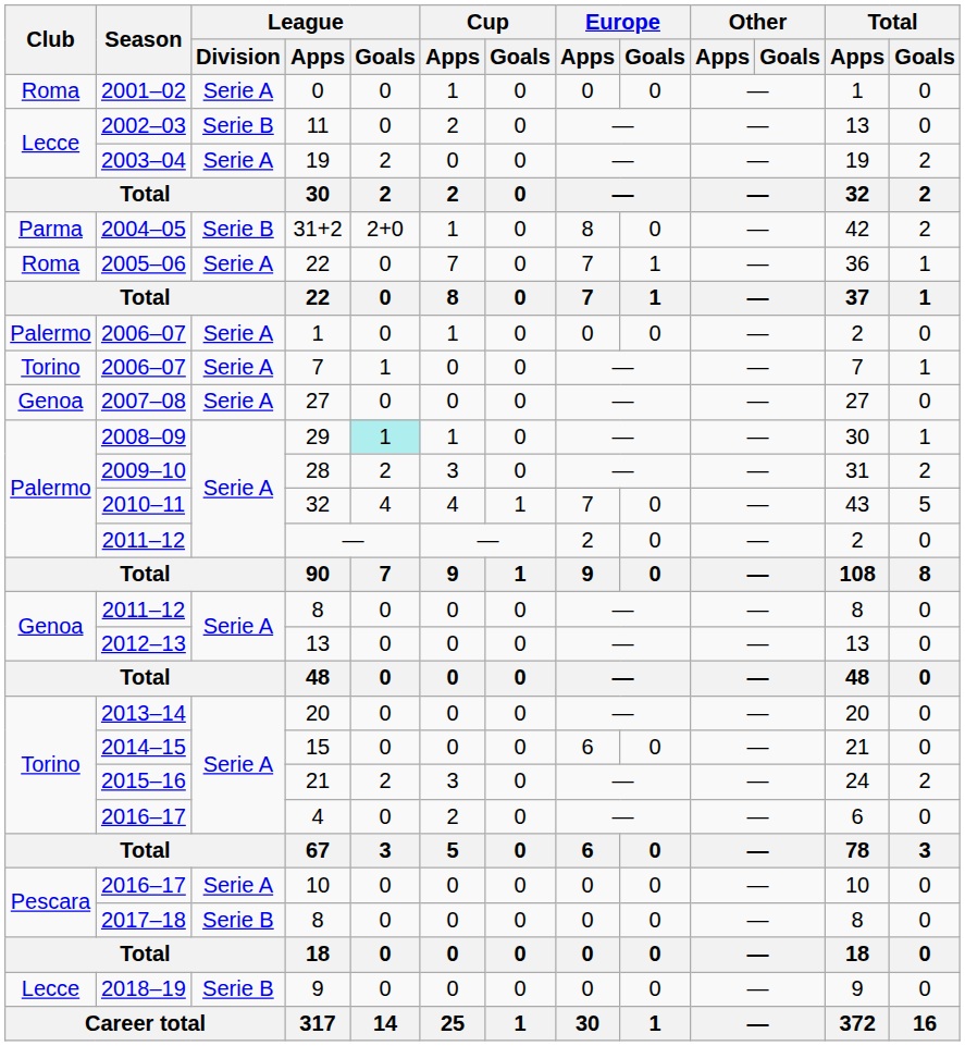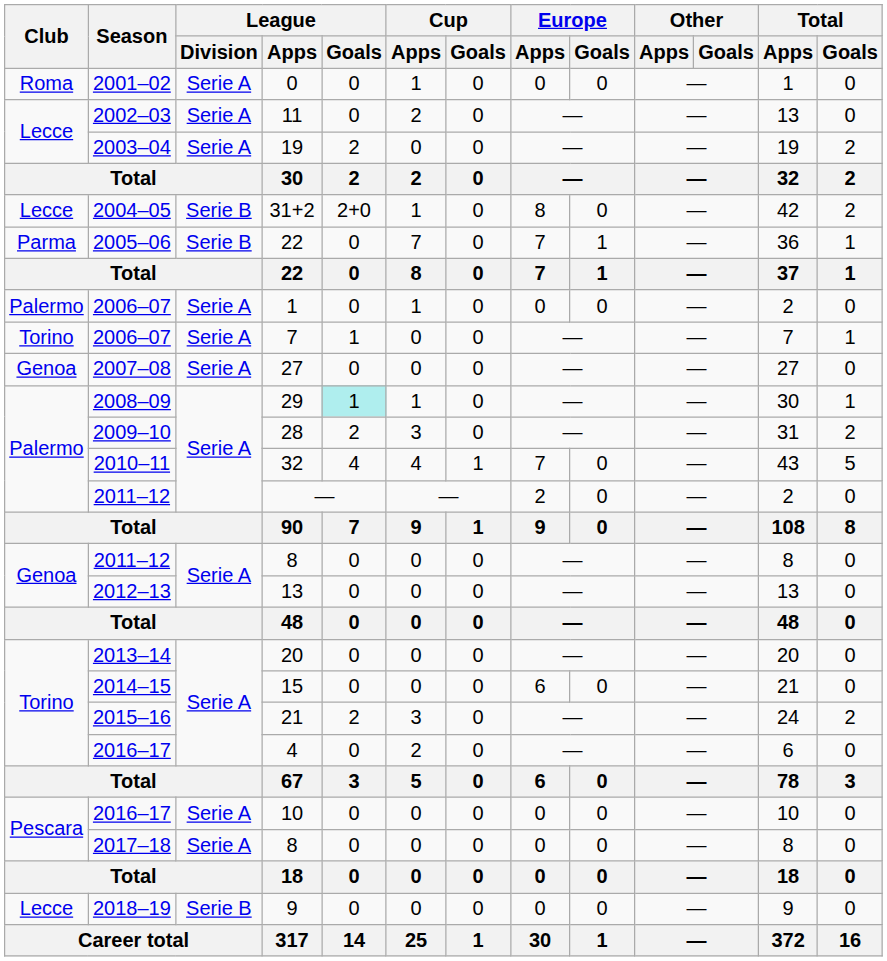11 | League / Division: Serie B -> Serie A
31+2 | Club: Parma -> Lecce
2005–06 / 22 | Club: Roma -> Parma
2005–06 / 22 | League / Division: Serie A -> Serie B
2017–18 / 8 | League / Division: Serie B -> Serie A
